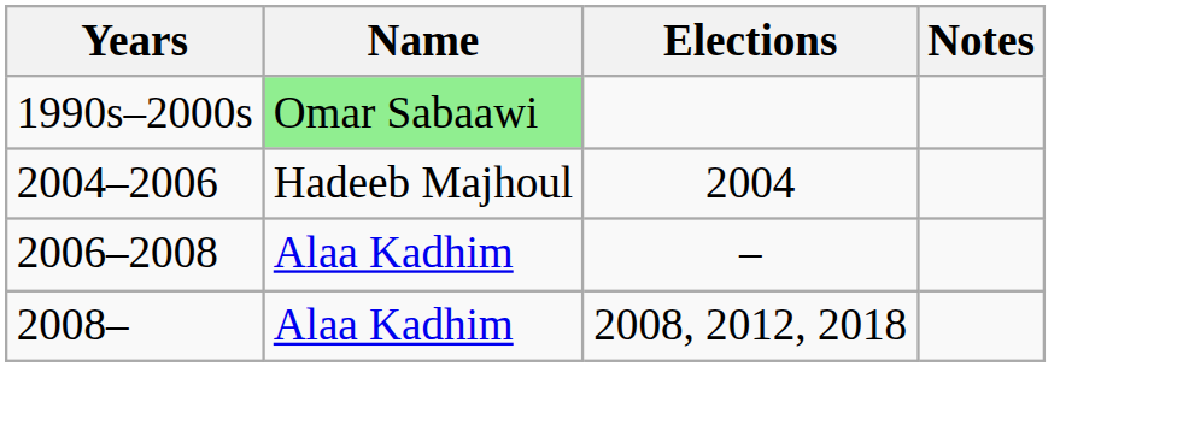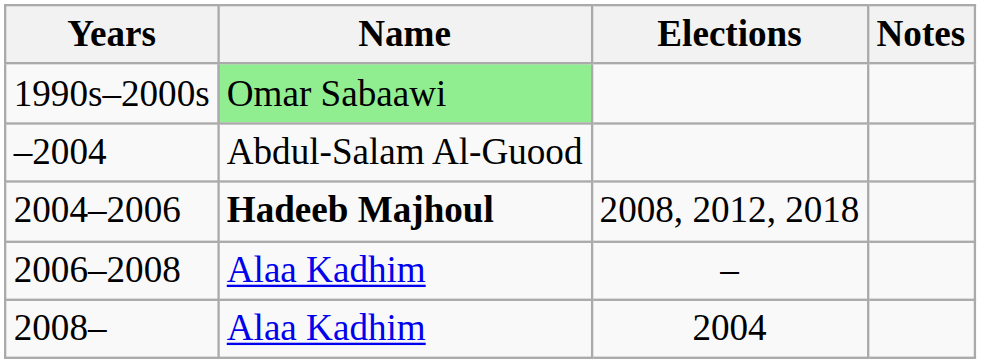+ row: –2004 | Abdul-Salam Al-Guood
2004–2006 | Name: normal -> bold
2004–2006 | Elections: 2004 -> 2008, 2012, 2018
2008– | Elections: 2008, 2012, 2018 -> 2004
